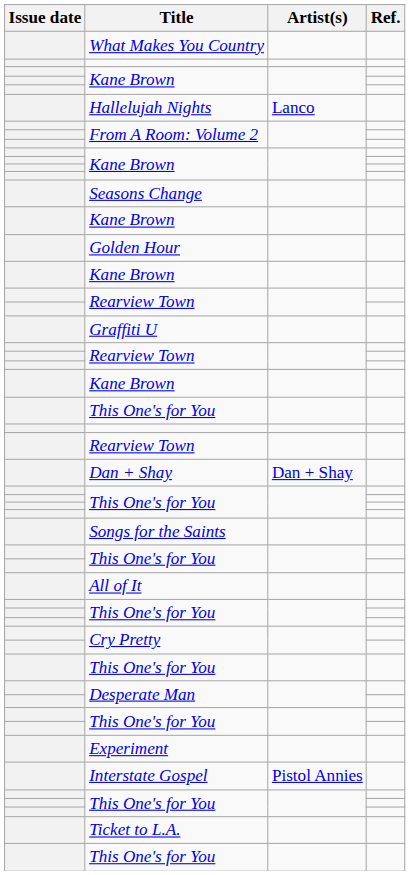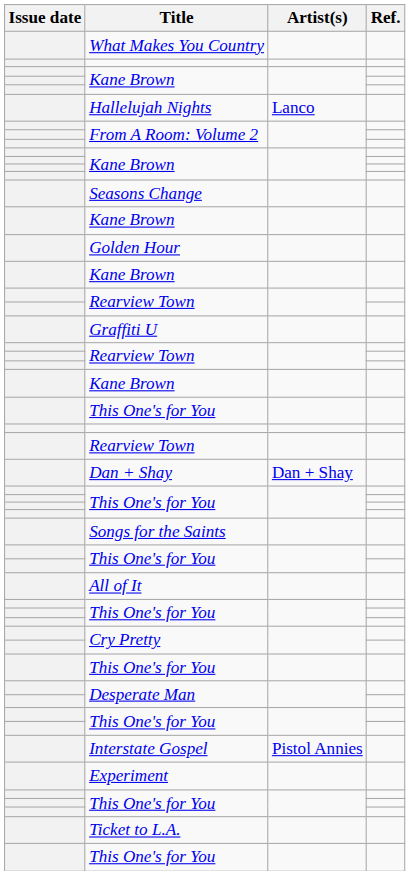rows swapped: Interstate Gospel <-> Experiment
